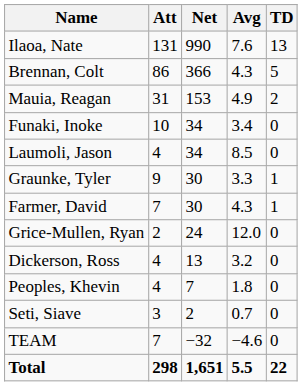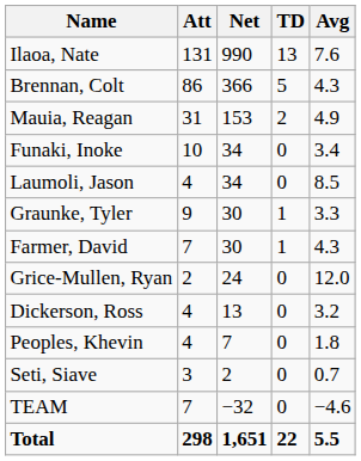columns swapped: TD <-> Avg
